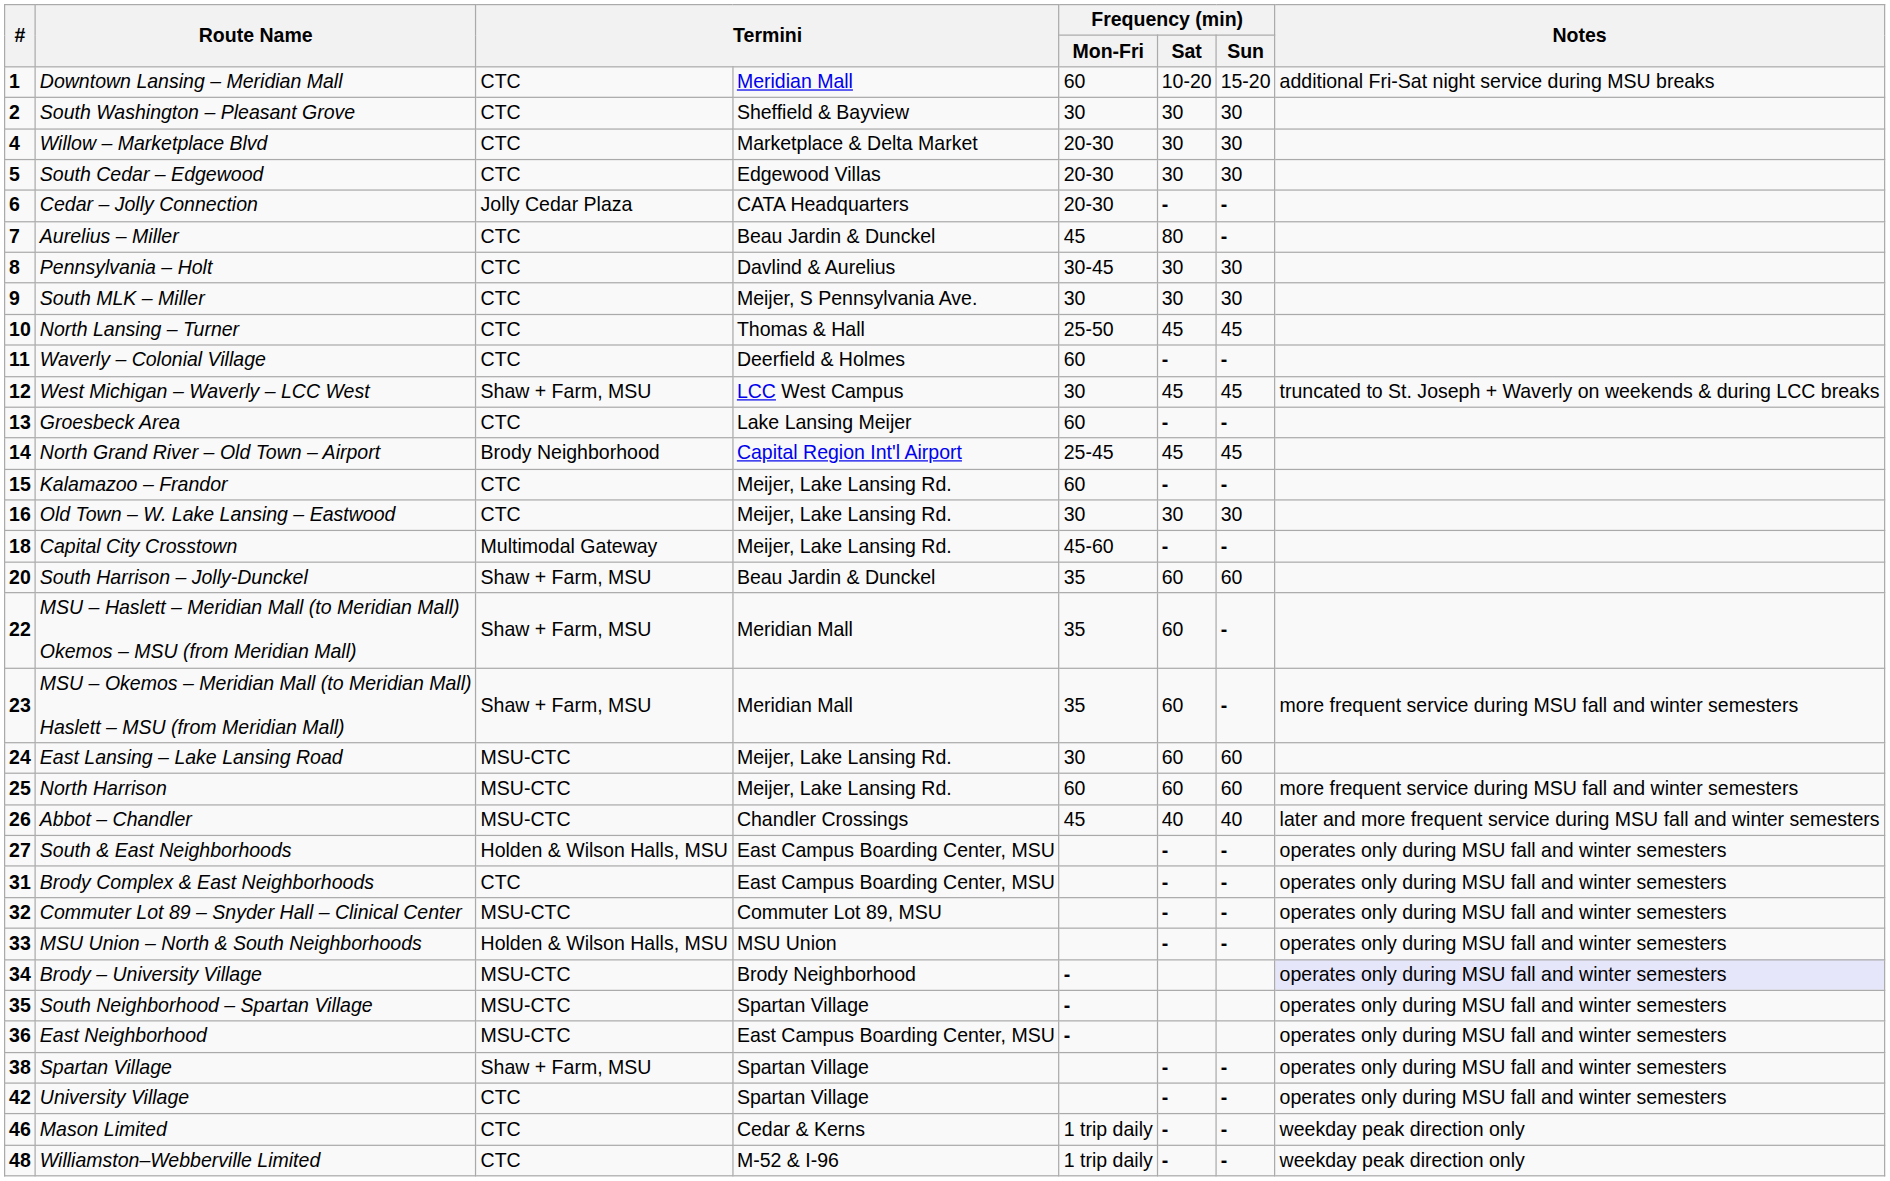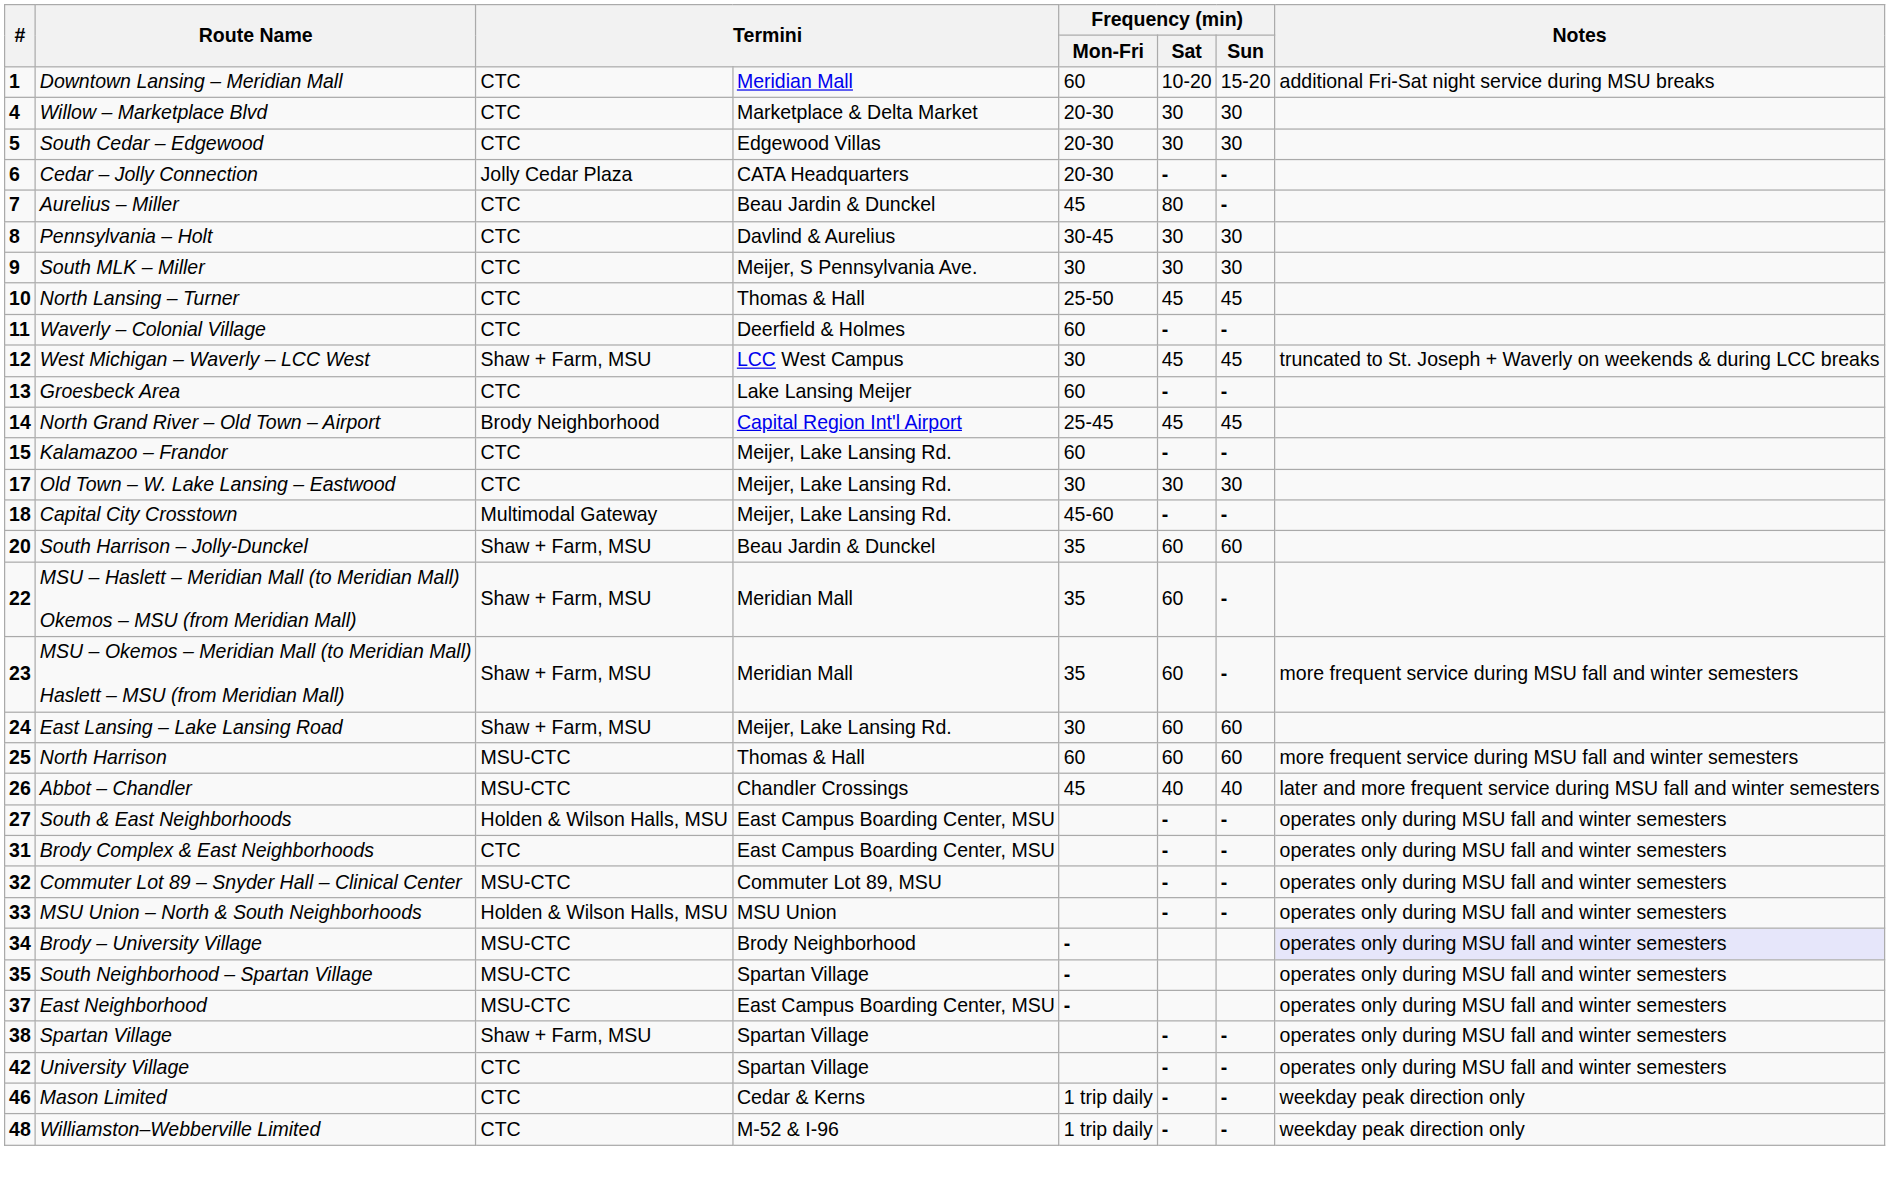- row: 2 | South Washington – Pleasant Grove | CTC | Sheffield & Bayview | 30 | 30 | 30
Old Town – W. Lake Lansing – Eastwood | #: 16 -> 17
East Lansing – Lake Lansing Road | column 3: MSU-CTC -> Shaw + Farm, MSU
North Harrison | column 4: Meijer, Lake Lansing Rd. -> Thomas & Hall
East Neighborhood | #: 36 -> 37
